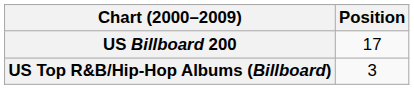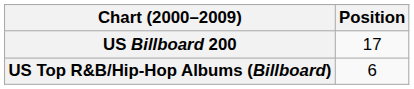US Top R&B/Hip-Hop Albums (Billboard) | Position: 3 -> 6
